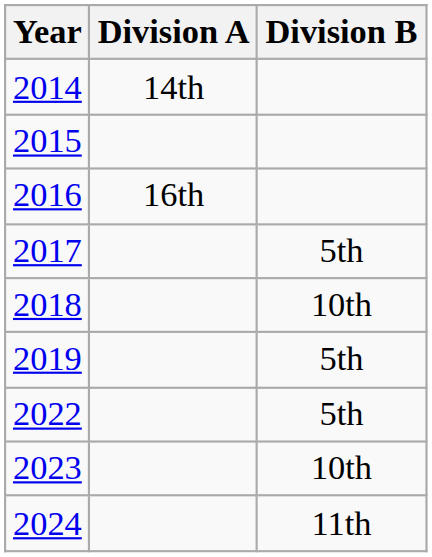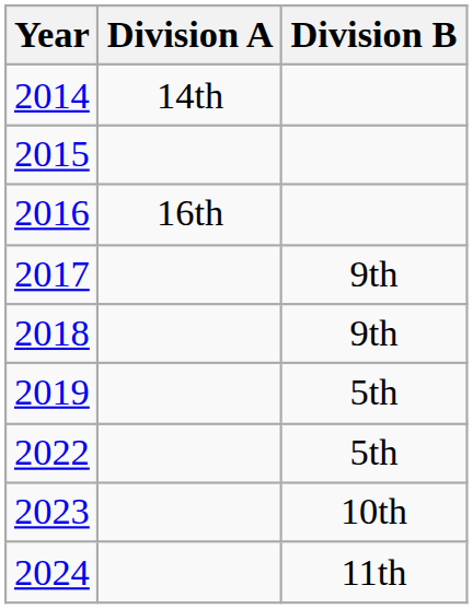2017 | Division B: 5th -> 9th
2018 | Division B: 10th -> 9th
